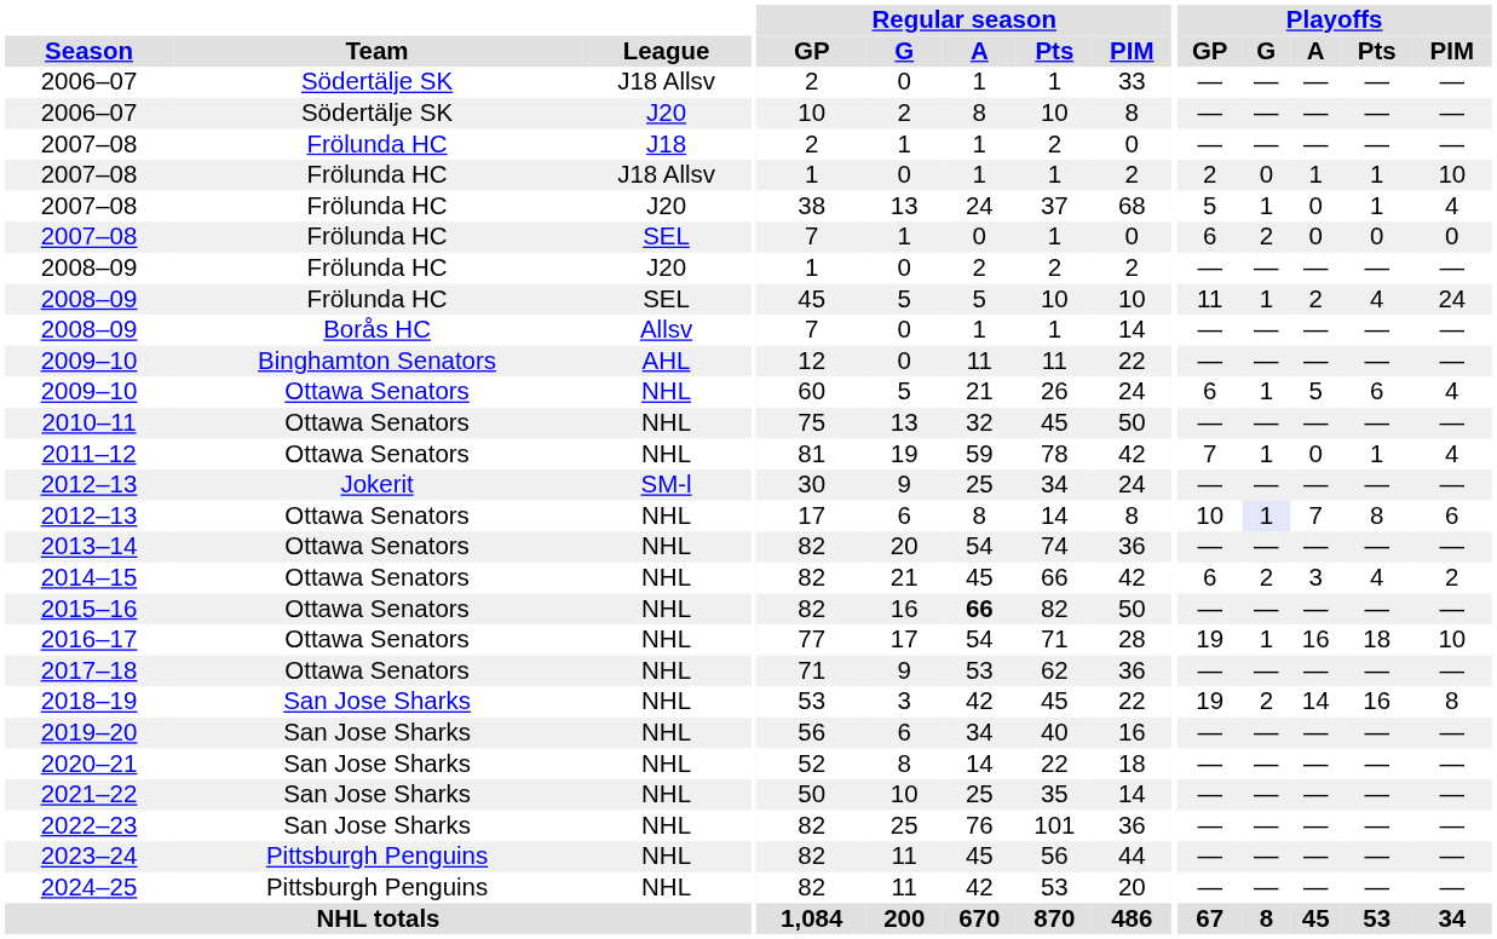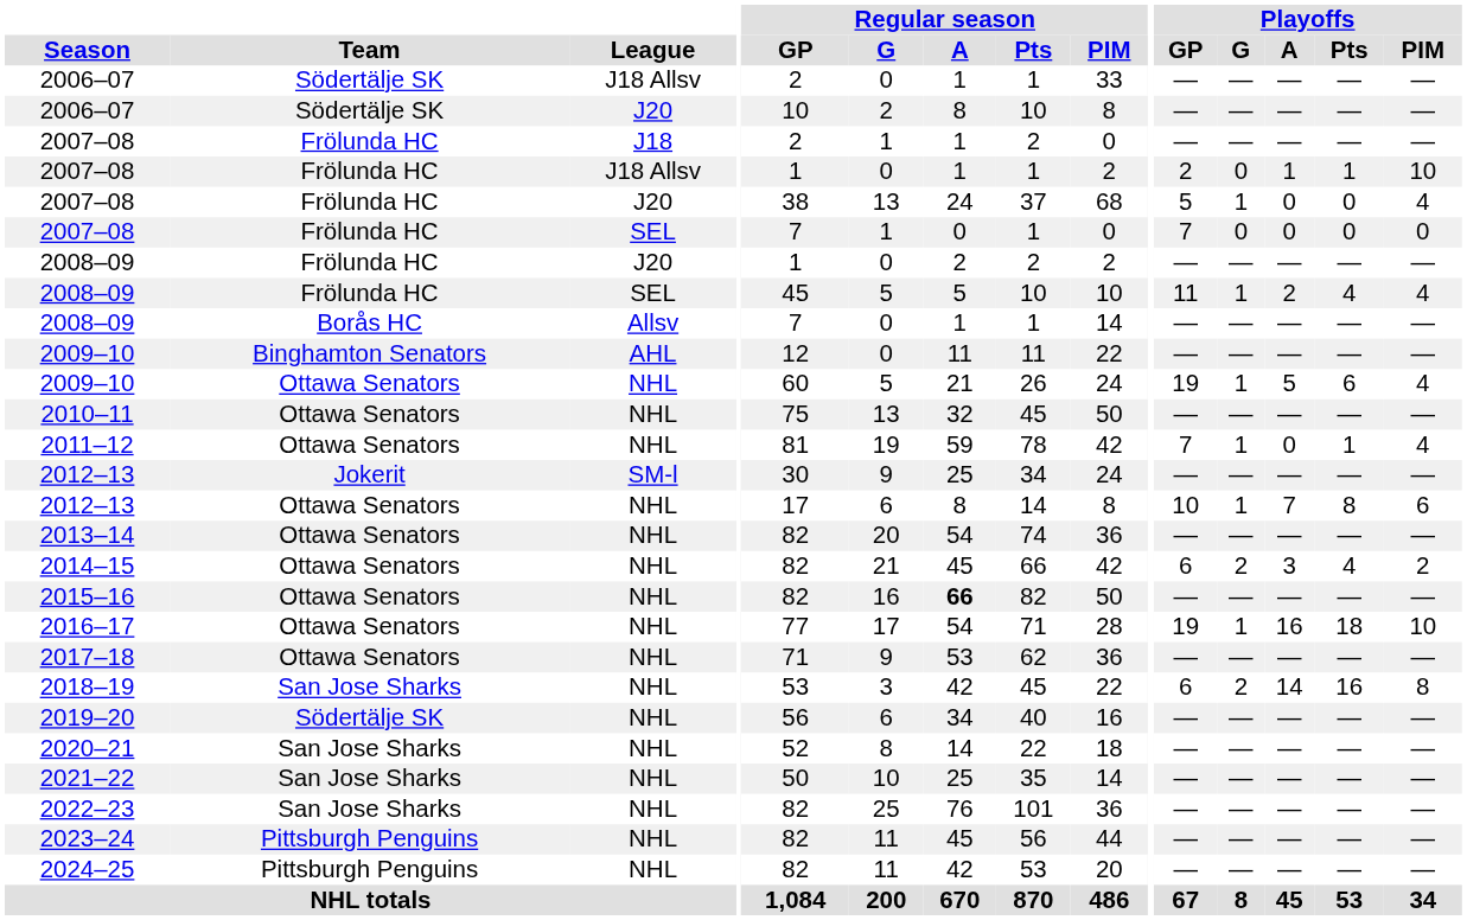2007–08 / J20 | Playoffs / Pts: 1 -> 0
2007–08 / SEL | Playoffs / GP: 6 -> 7
2007–08 / SEL | Playoffs / G: 2 -> 0
2008–09 / SEL | Playoffs / PIM: 24 -> 4
2009–10 / NHL | Playoffs / GP: 6 -> 19
2012–13 / NHL | Playoffs / G: lavender background -> no background
2018–19 | Playoffs / GP: 19 -> 6
2019–20 | Team: San Jose Sharks -> Södertälje SK
